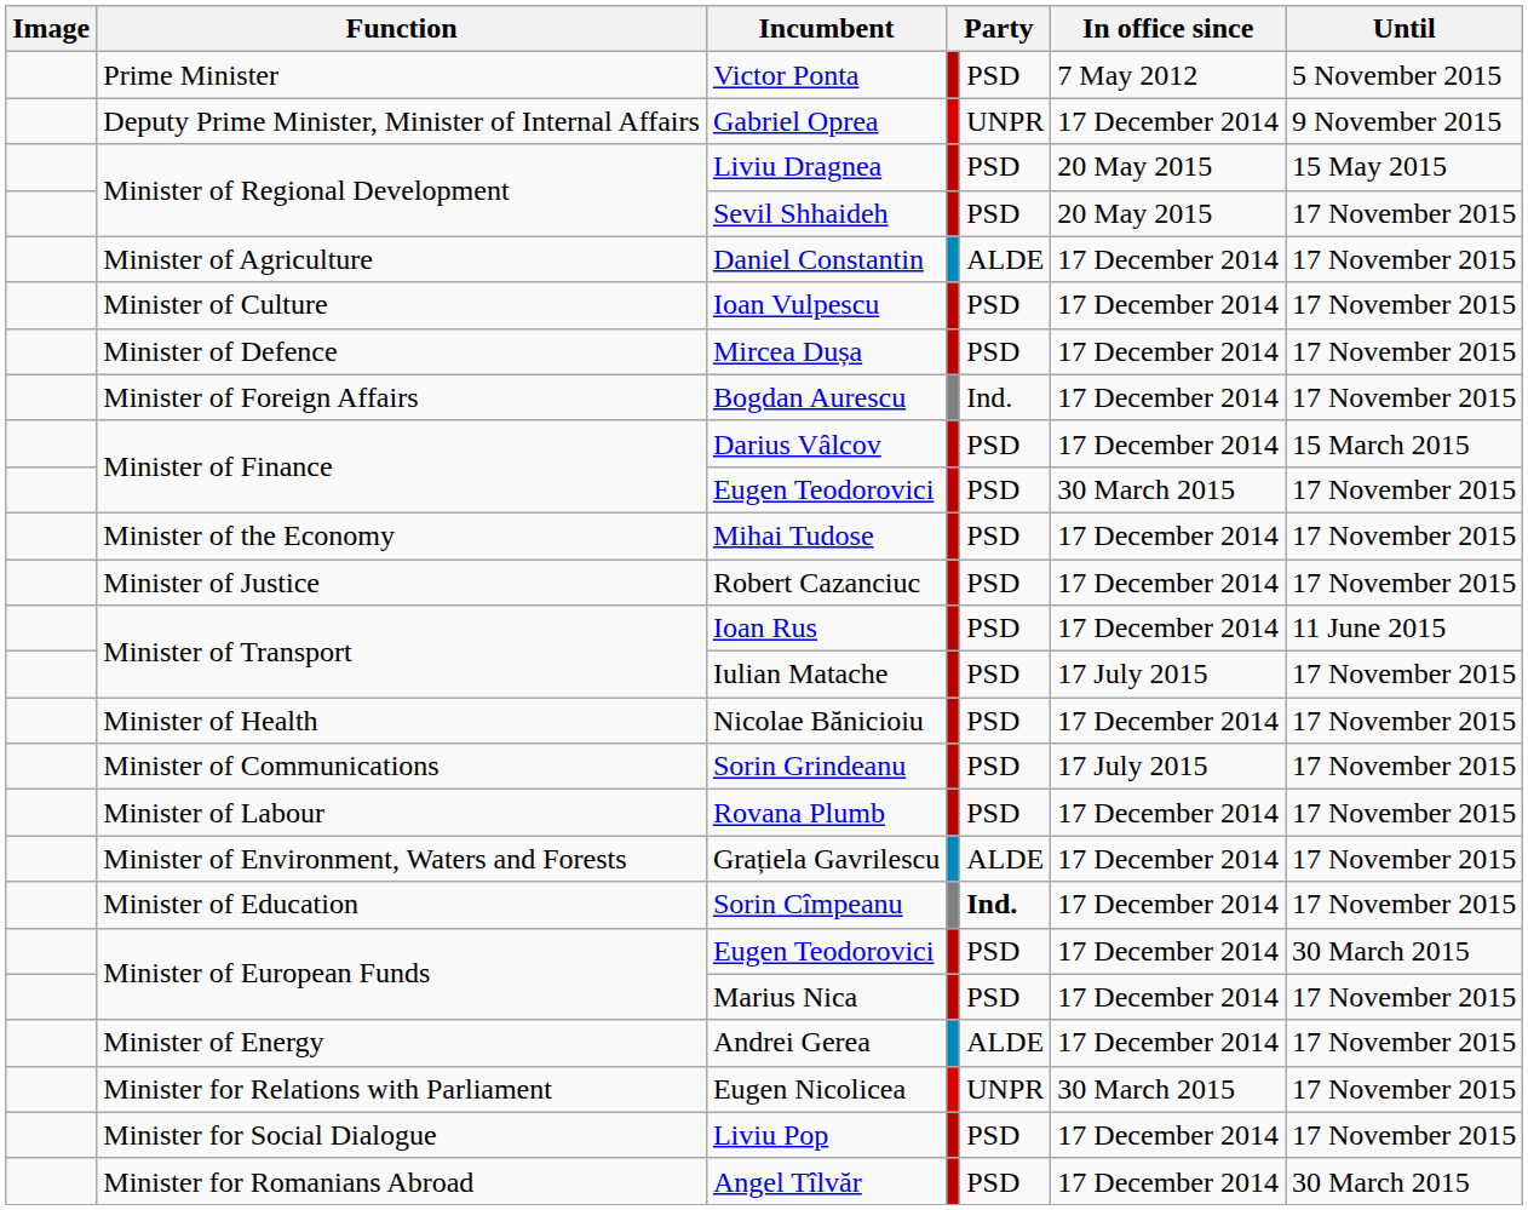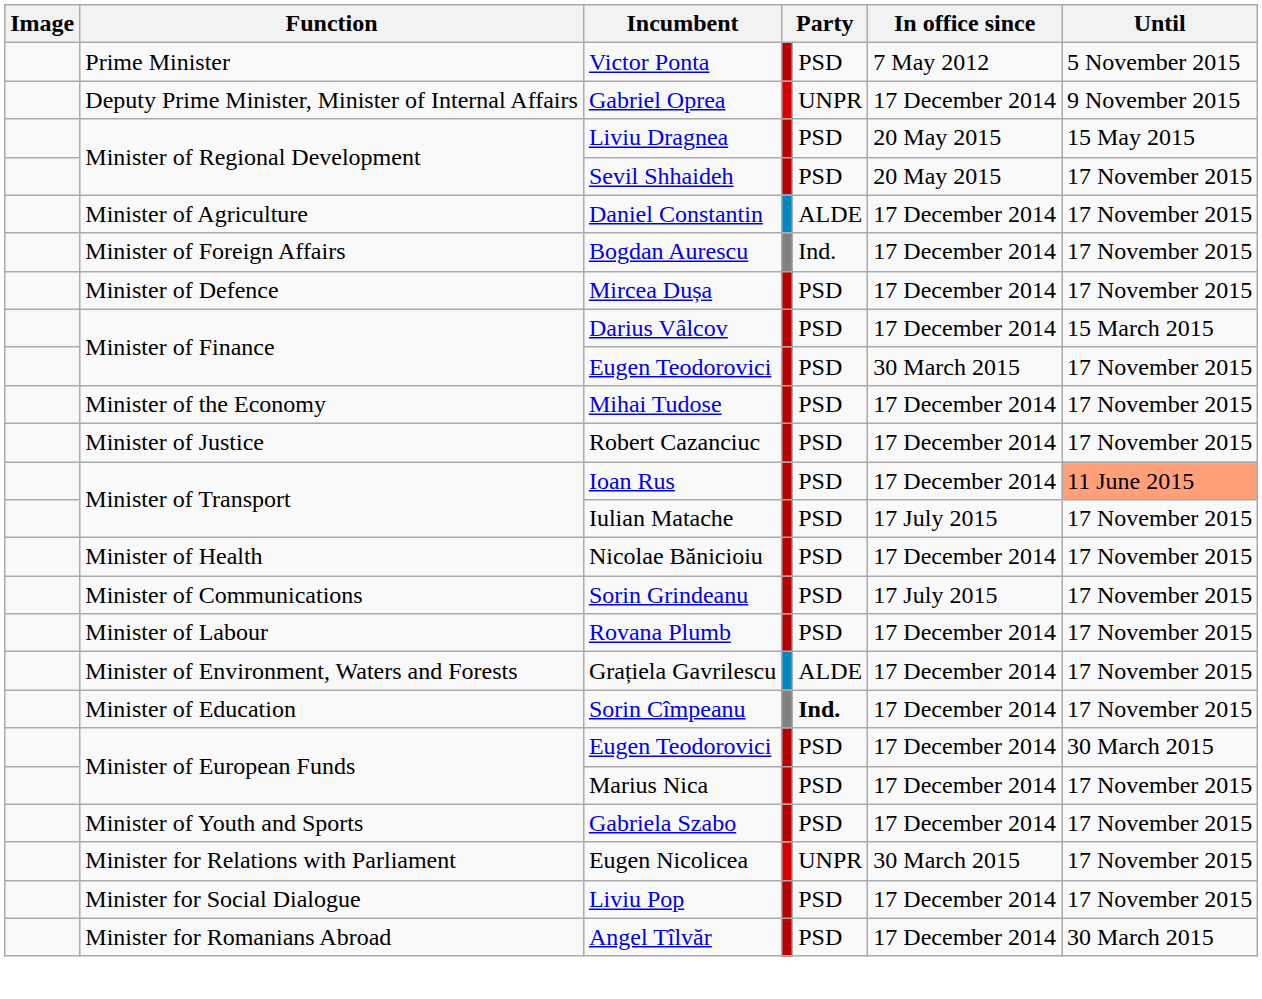- row: Minister of Culture | Ioan Vulpescu | PSD | 17 December 2014 | 17 November 2015
rows swapped: Bogdan Aurescu <-> Mircea Dușa
Ioan Rus | Until: no background -> lightsalmon background
+ row: Minister of Youth and Sports | Gabriela Szabo | PSD | 17 December 2014 | 17 November 2015
- row: Minister of Energy | Andrei Gerea | ALDE | 17 December 2014 | 17 November 2015
